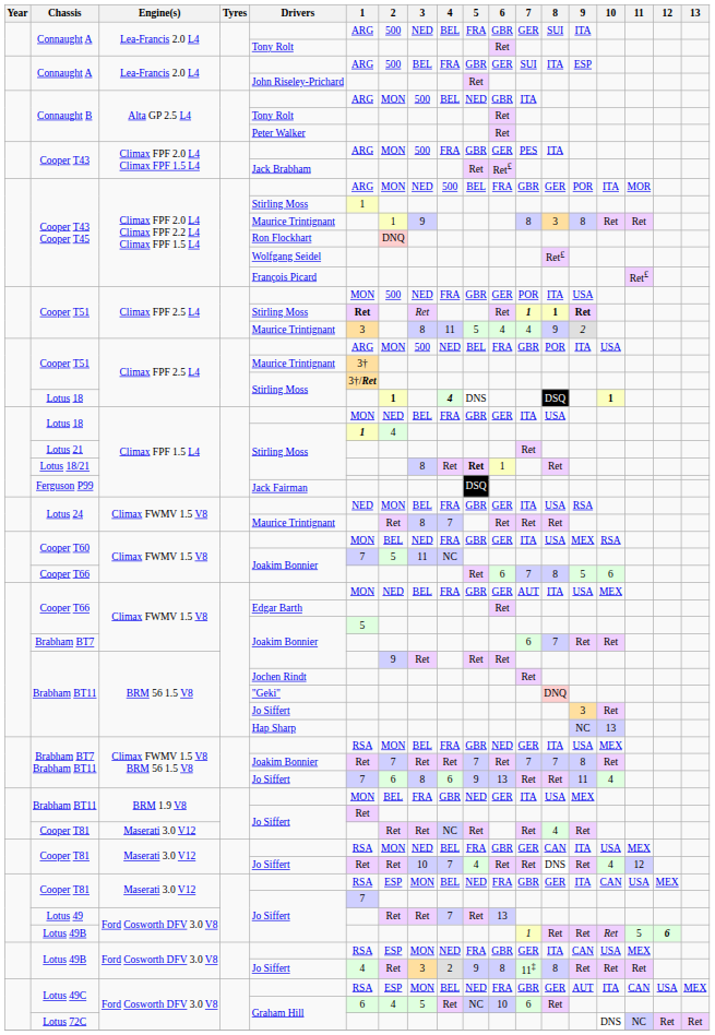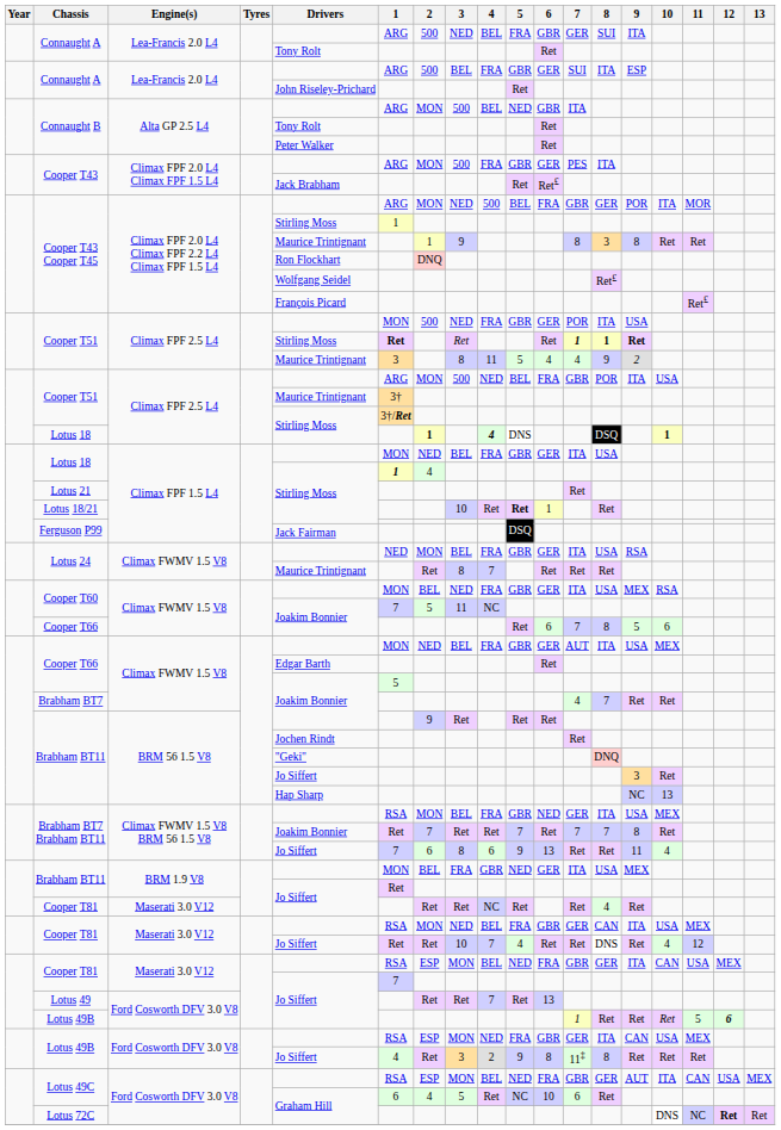Lotus 18/21 | 3: 8 -> 10
Brabham BT7 | 7: 6 -> 4
Lotus 72C | 12: normal -> bold
